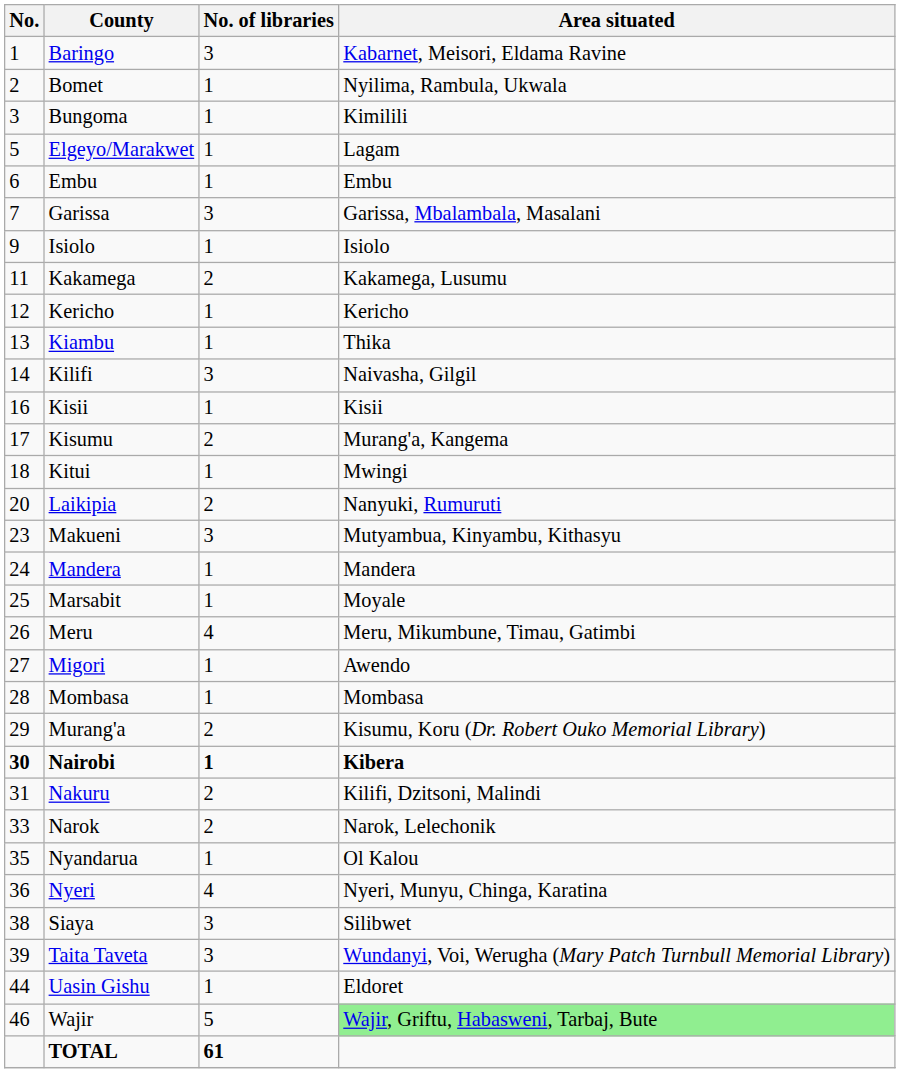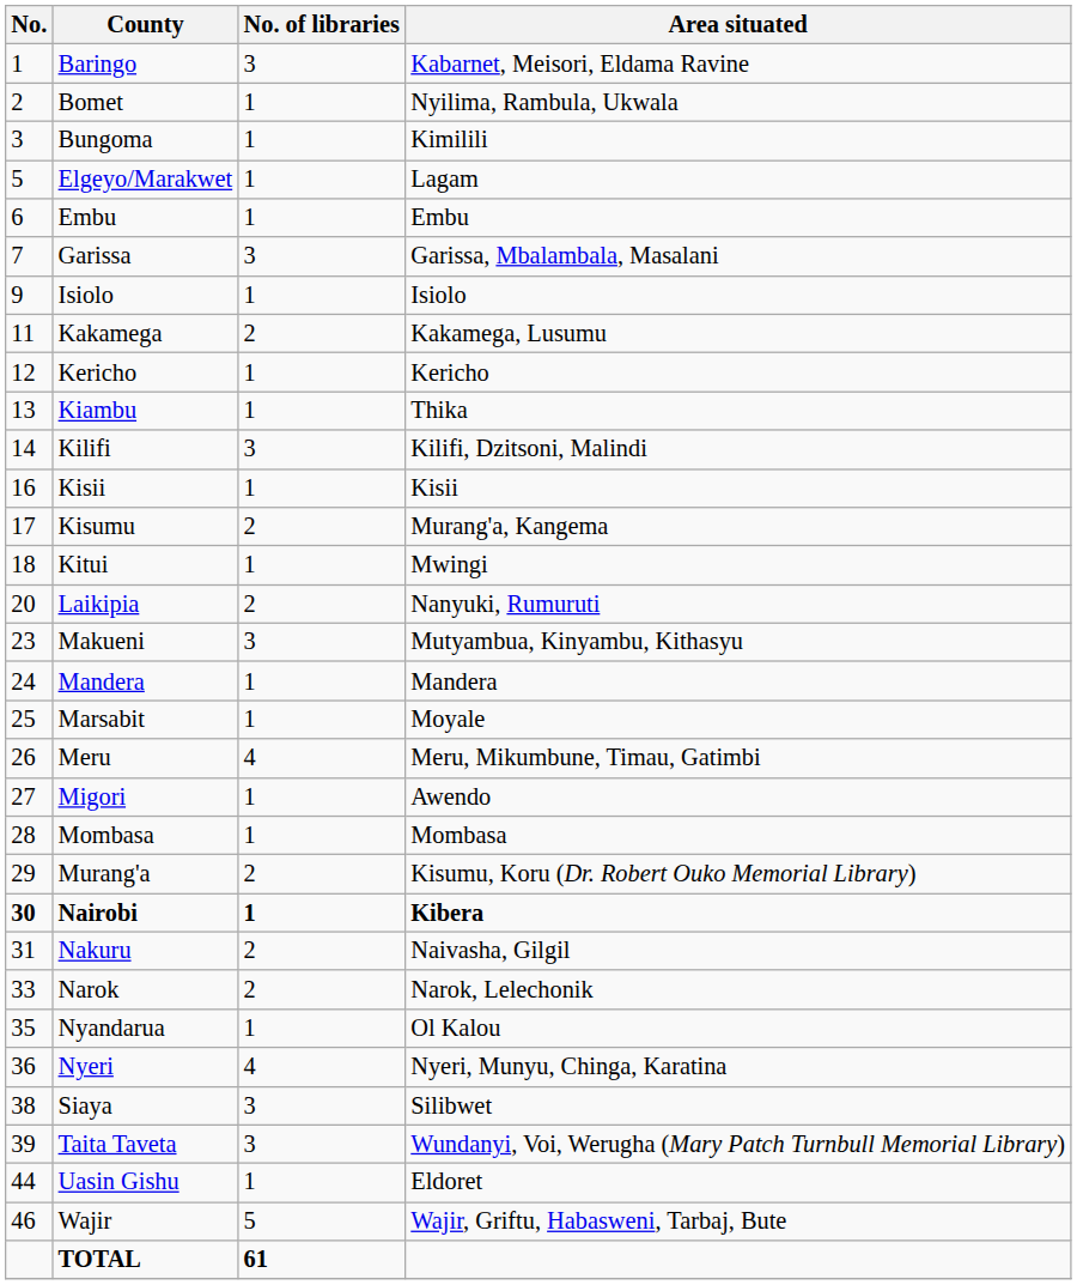Kilifi | Area situated: Naivasha, Gilgil -> Kilifi, Dzitsoni, Malindi
Nakuru | Area situated: Kilifi, Dzitsoni, Malindi -> Naivasha, Gilgil
Wajir | Area situated: lightgreen background -> no background
